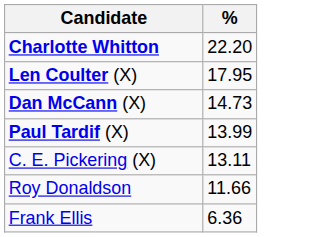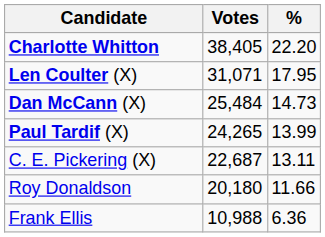+ column: Votes | 38,405 | 31,071 | 25,484 | 24,265 | 22,687 | 20,180 | 10,988
